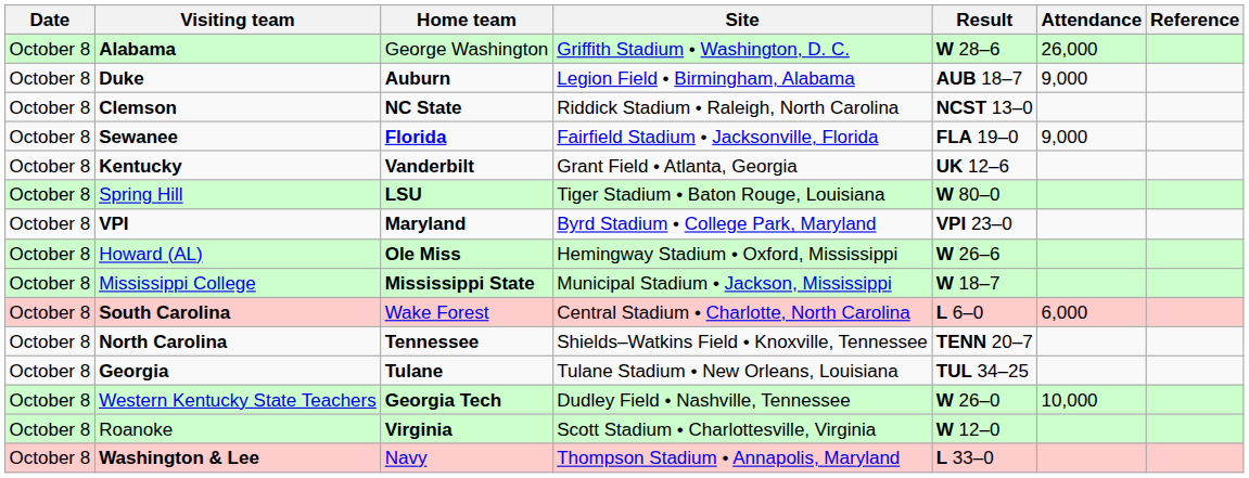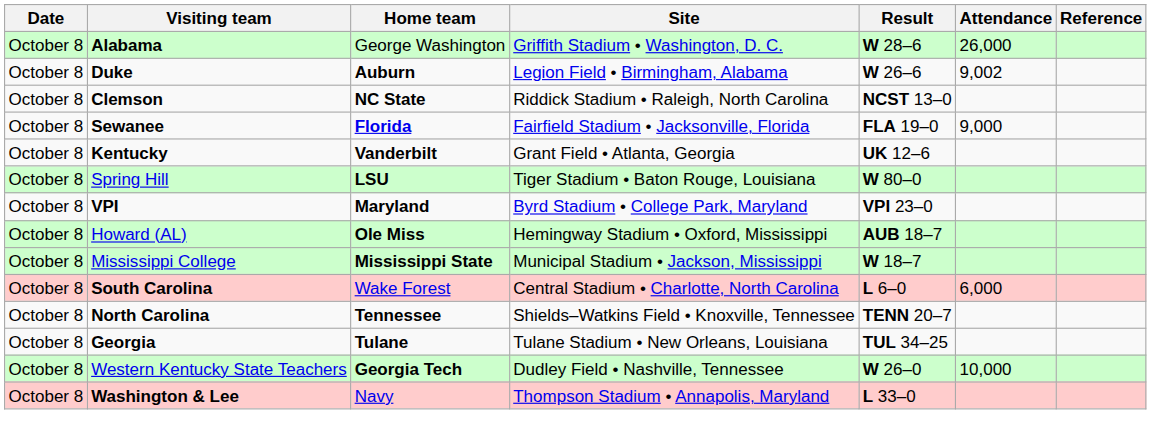Duke | Result: AUB 18–7 -> W 26–6
Duke | Attendance: 9,000 -> 9,002
Howard (AL) | Result: W 26–6 -> AUB 18–7
- row: October 8 | Roanoke | Virginia | Scott Stadium • Charlottesville, Virginia | W 12–0
